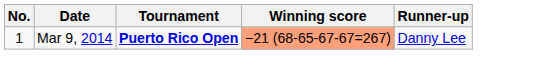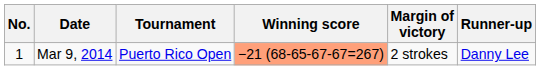+ column: Margin of victory | 2 strokes
Mar 9, 2014 | Tournament: bold -> normal
